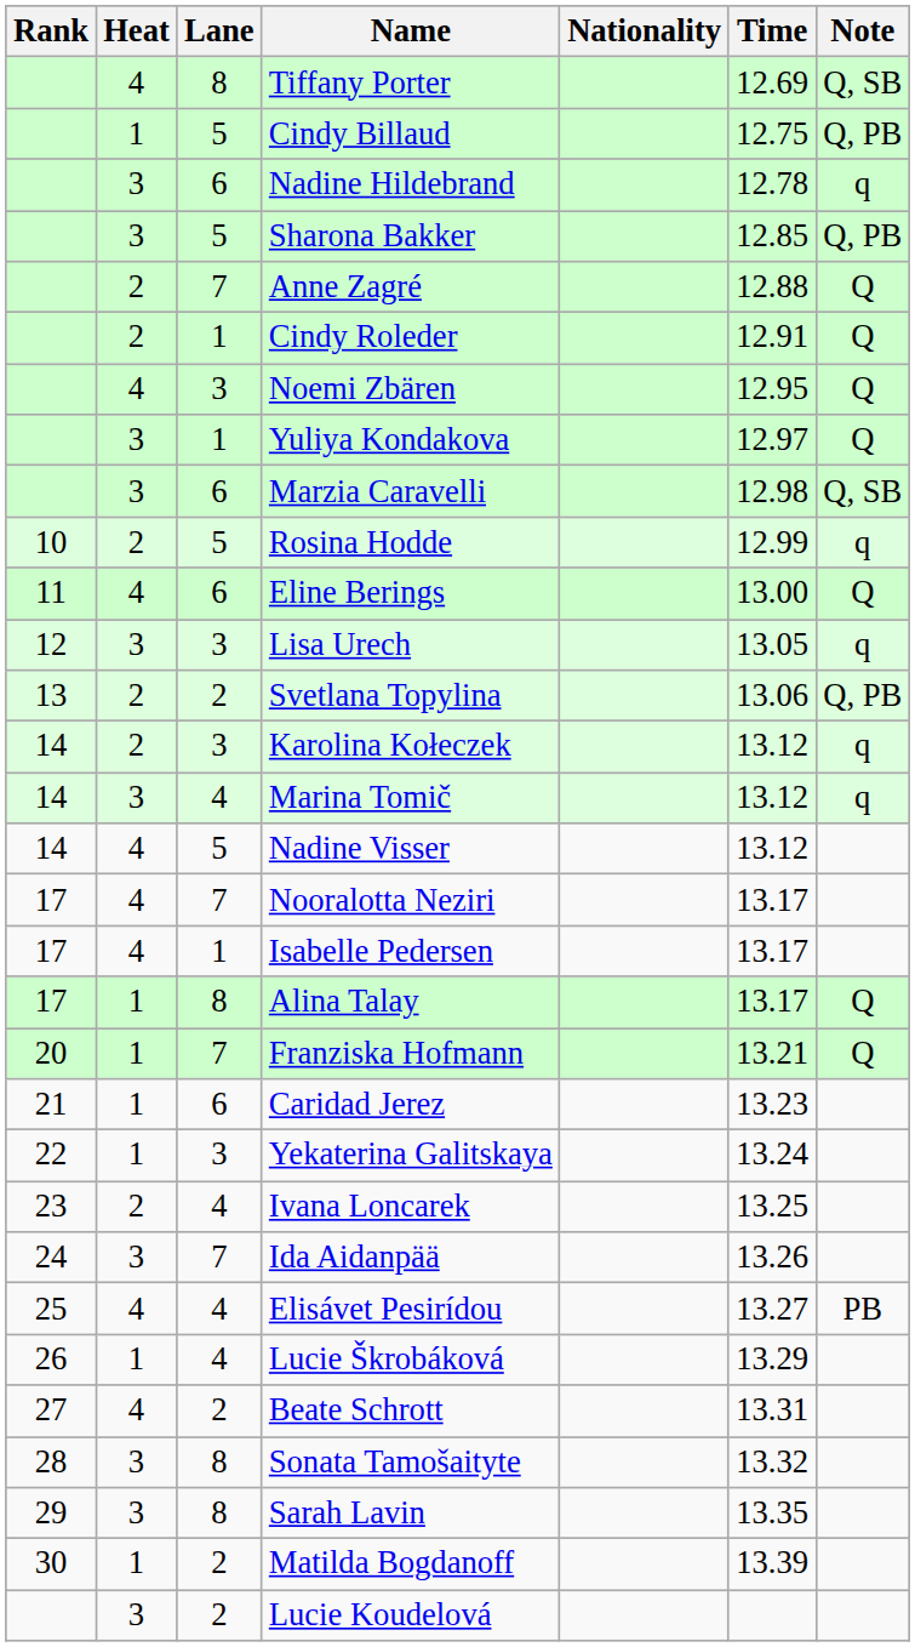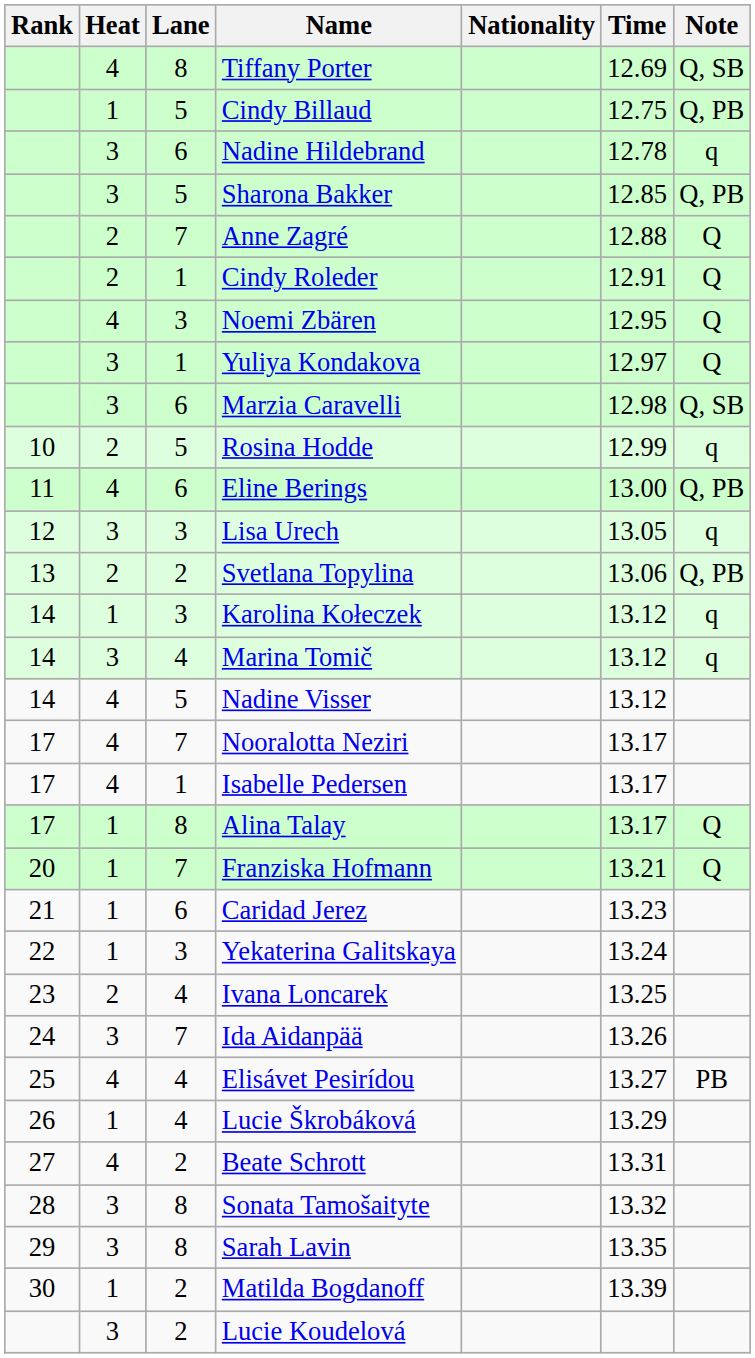Eline Berings | Note: Q -> Q, PB
Karolina Kołeczek | Heat: 2 -> 1
